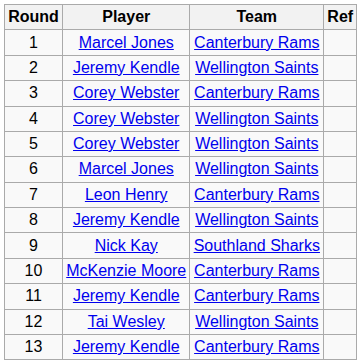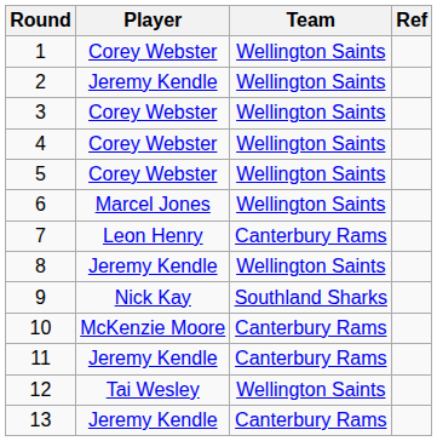1 | Player: Marcel Jones -> Corey Webster
1 | Team: Canterbury Rams -> Wellington Saints
3 | Team: Canterbury Rams -> Wellington Saints
